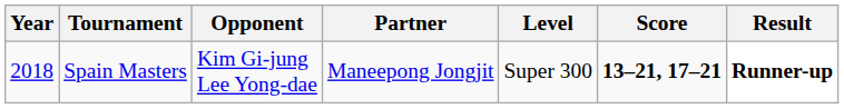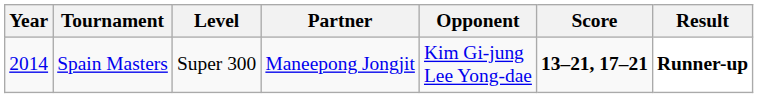columns swapped: Level <-> Opponent
Spain Masters | Year: 2018 -> 2014
